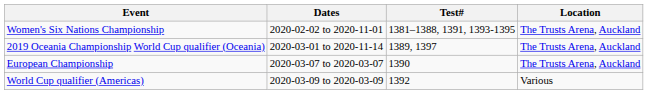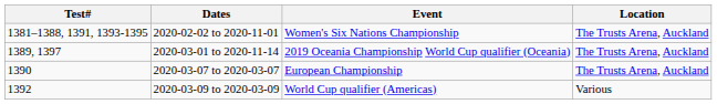columns swapped: Test# <-> Event
